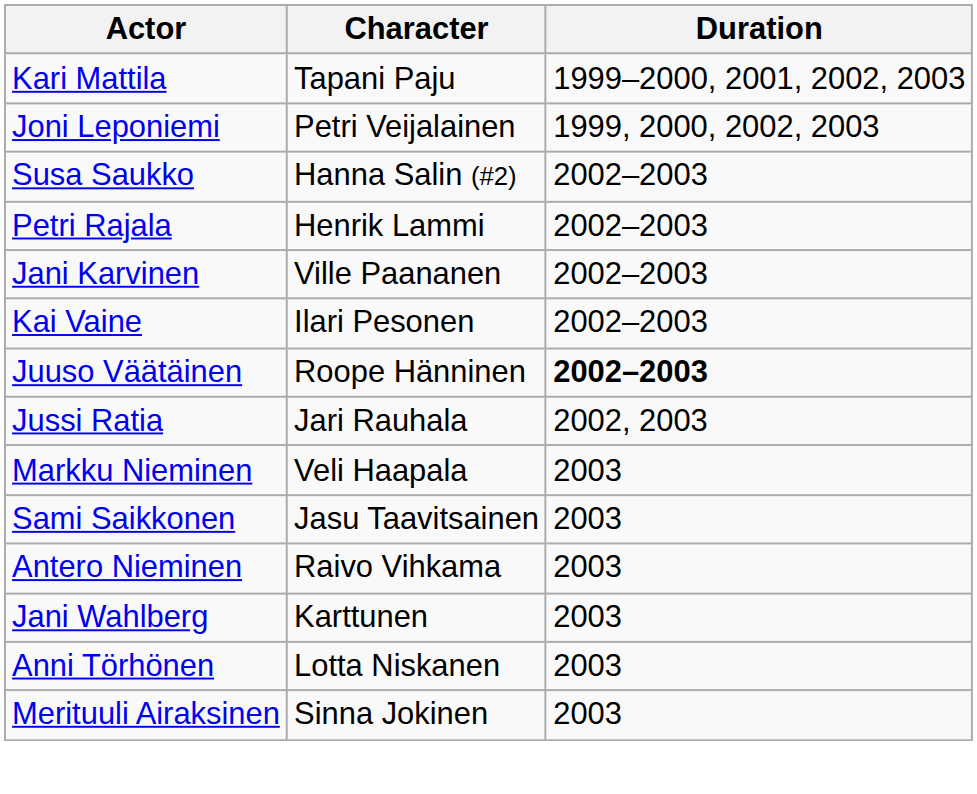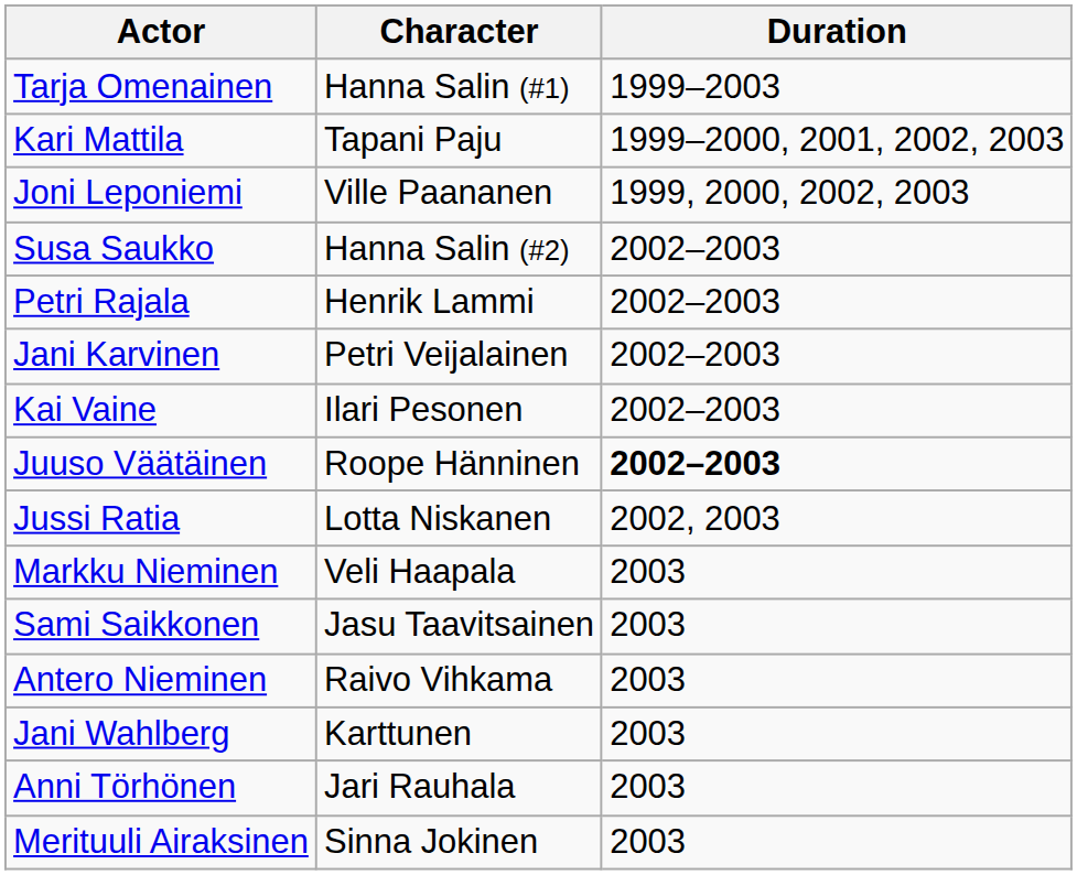+ row: Tarja Omenainen | Hanna Salin (#1) | 1999–2003
Joni Leponiemi | Character: Petri Veijalainen -> Ville Paananen
Jani Karvinen | Character: Ville Paananen -> Petri Veijalainen
Jussi Ratia | Character: Jari Rauhala -> Lotta Niskanen
Anni Törhönen | Character: Lotta Niskanen -> Jari Rauhala
